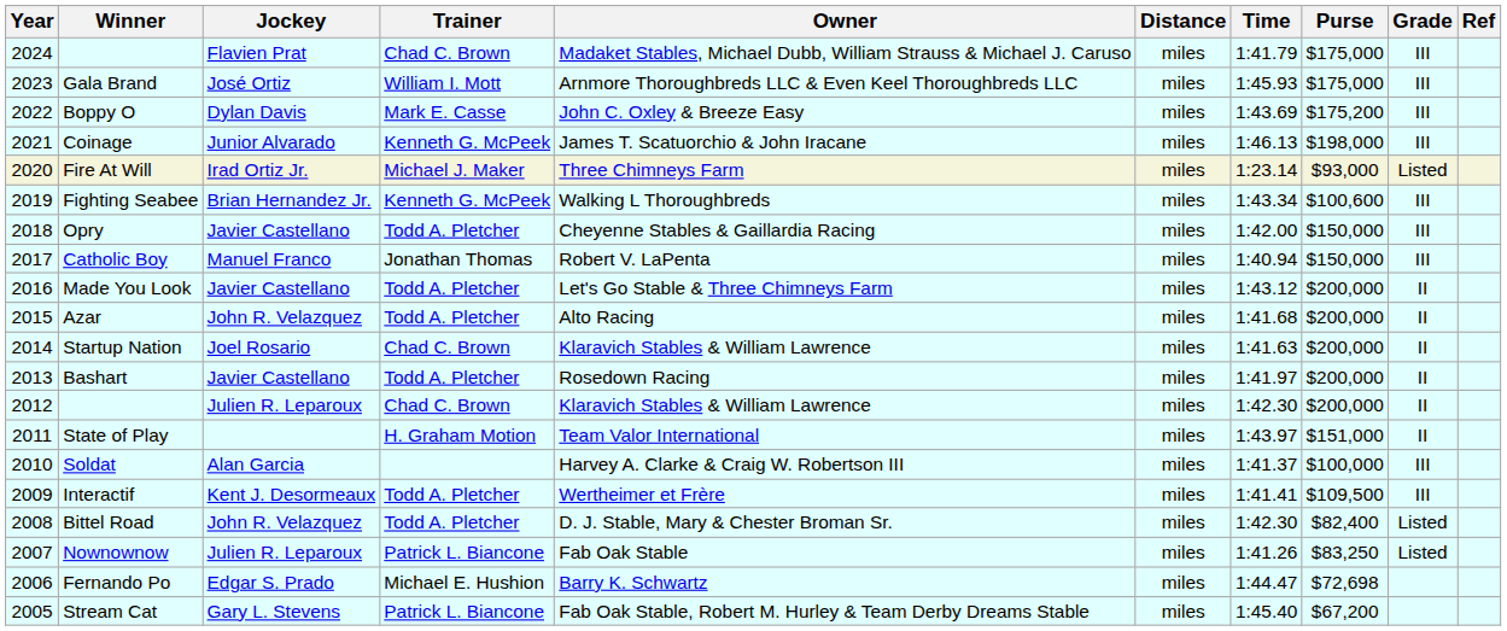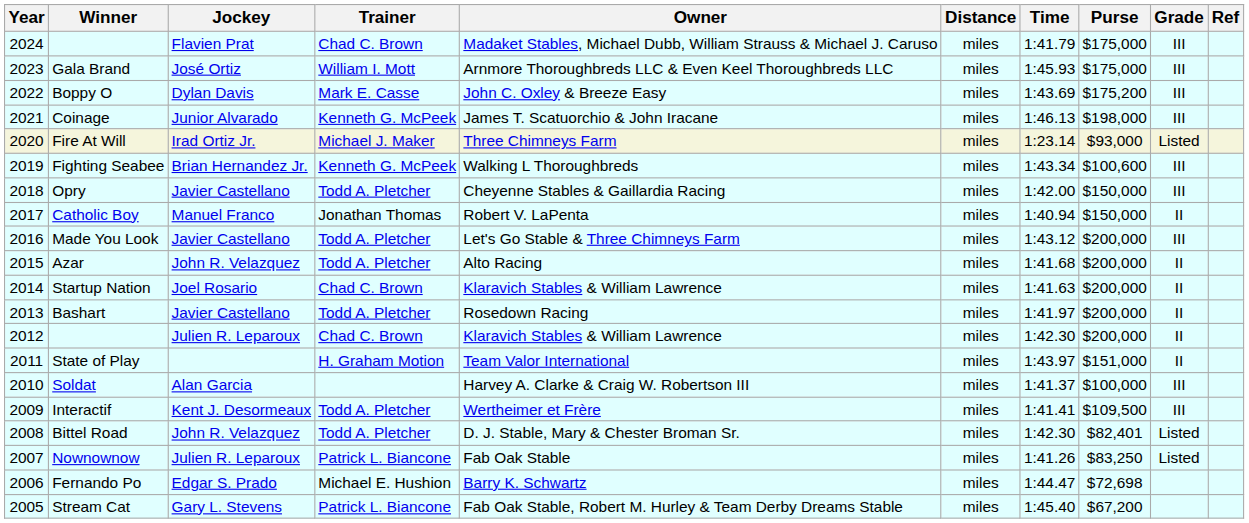Catholic Boy | Grade: III -> II
Made You Look | Grade: II -> III
Bittel Road | Purse: $82,400 -> $82,401
